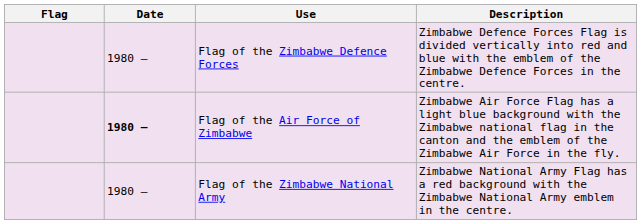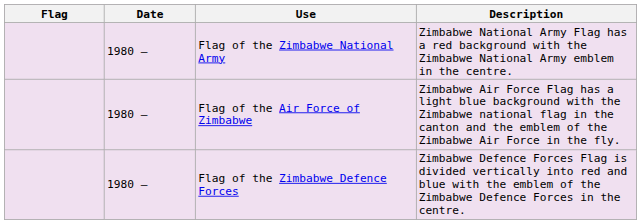rows swapped: Flag of the Zimbabwe National Army <-> Flag of the Zimbabwe Defence Forces
Flag of the Air Force of Zimbabwe | Date: bold -> normal
